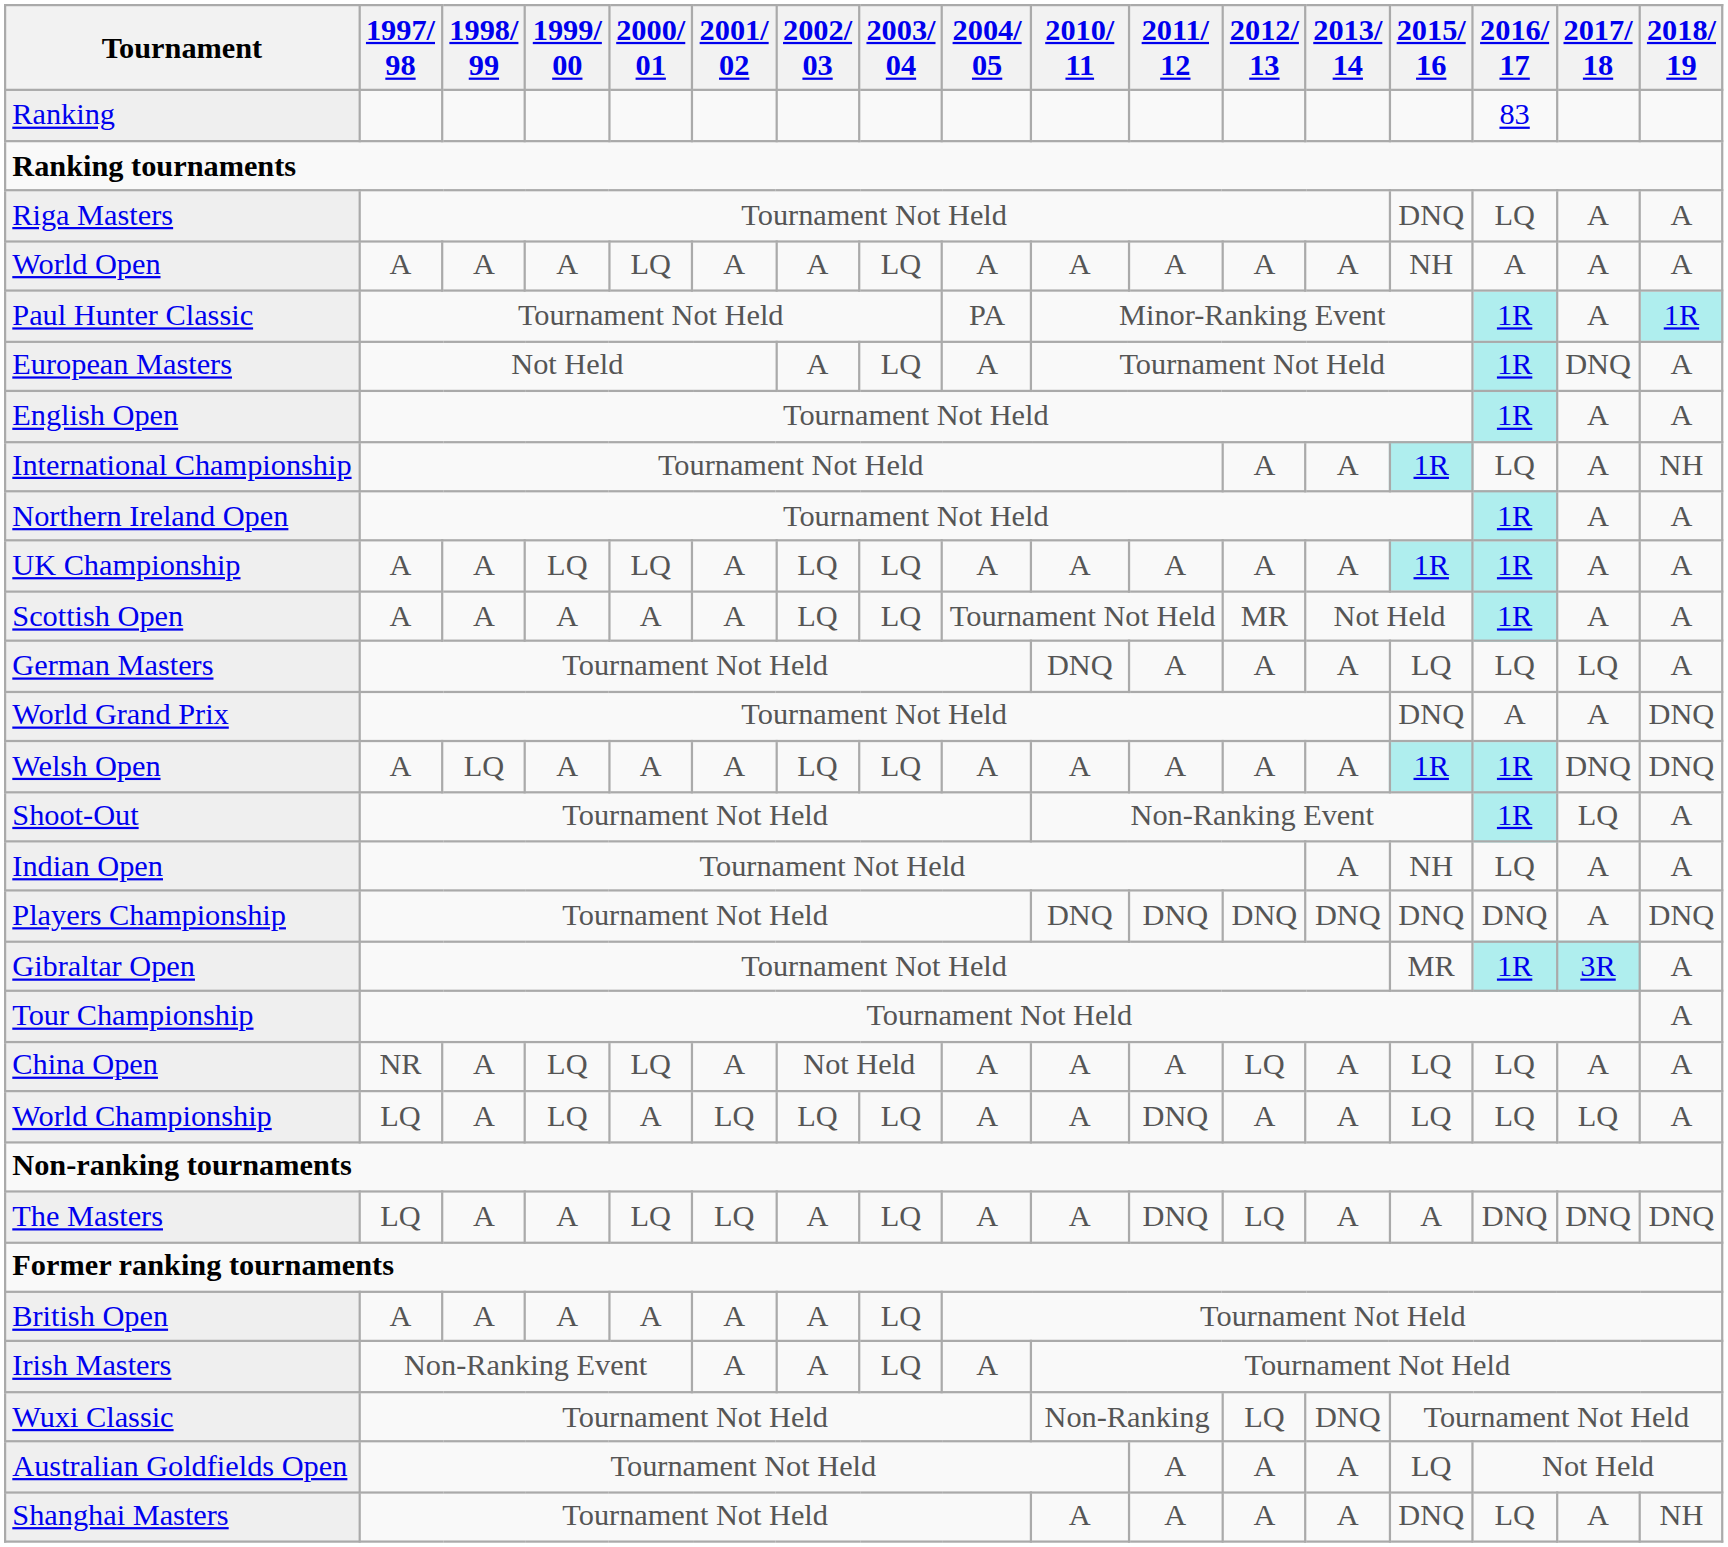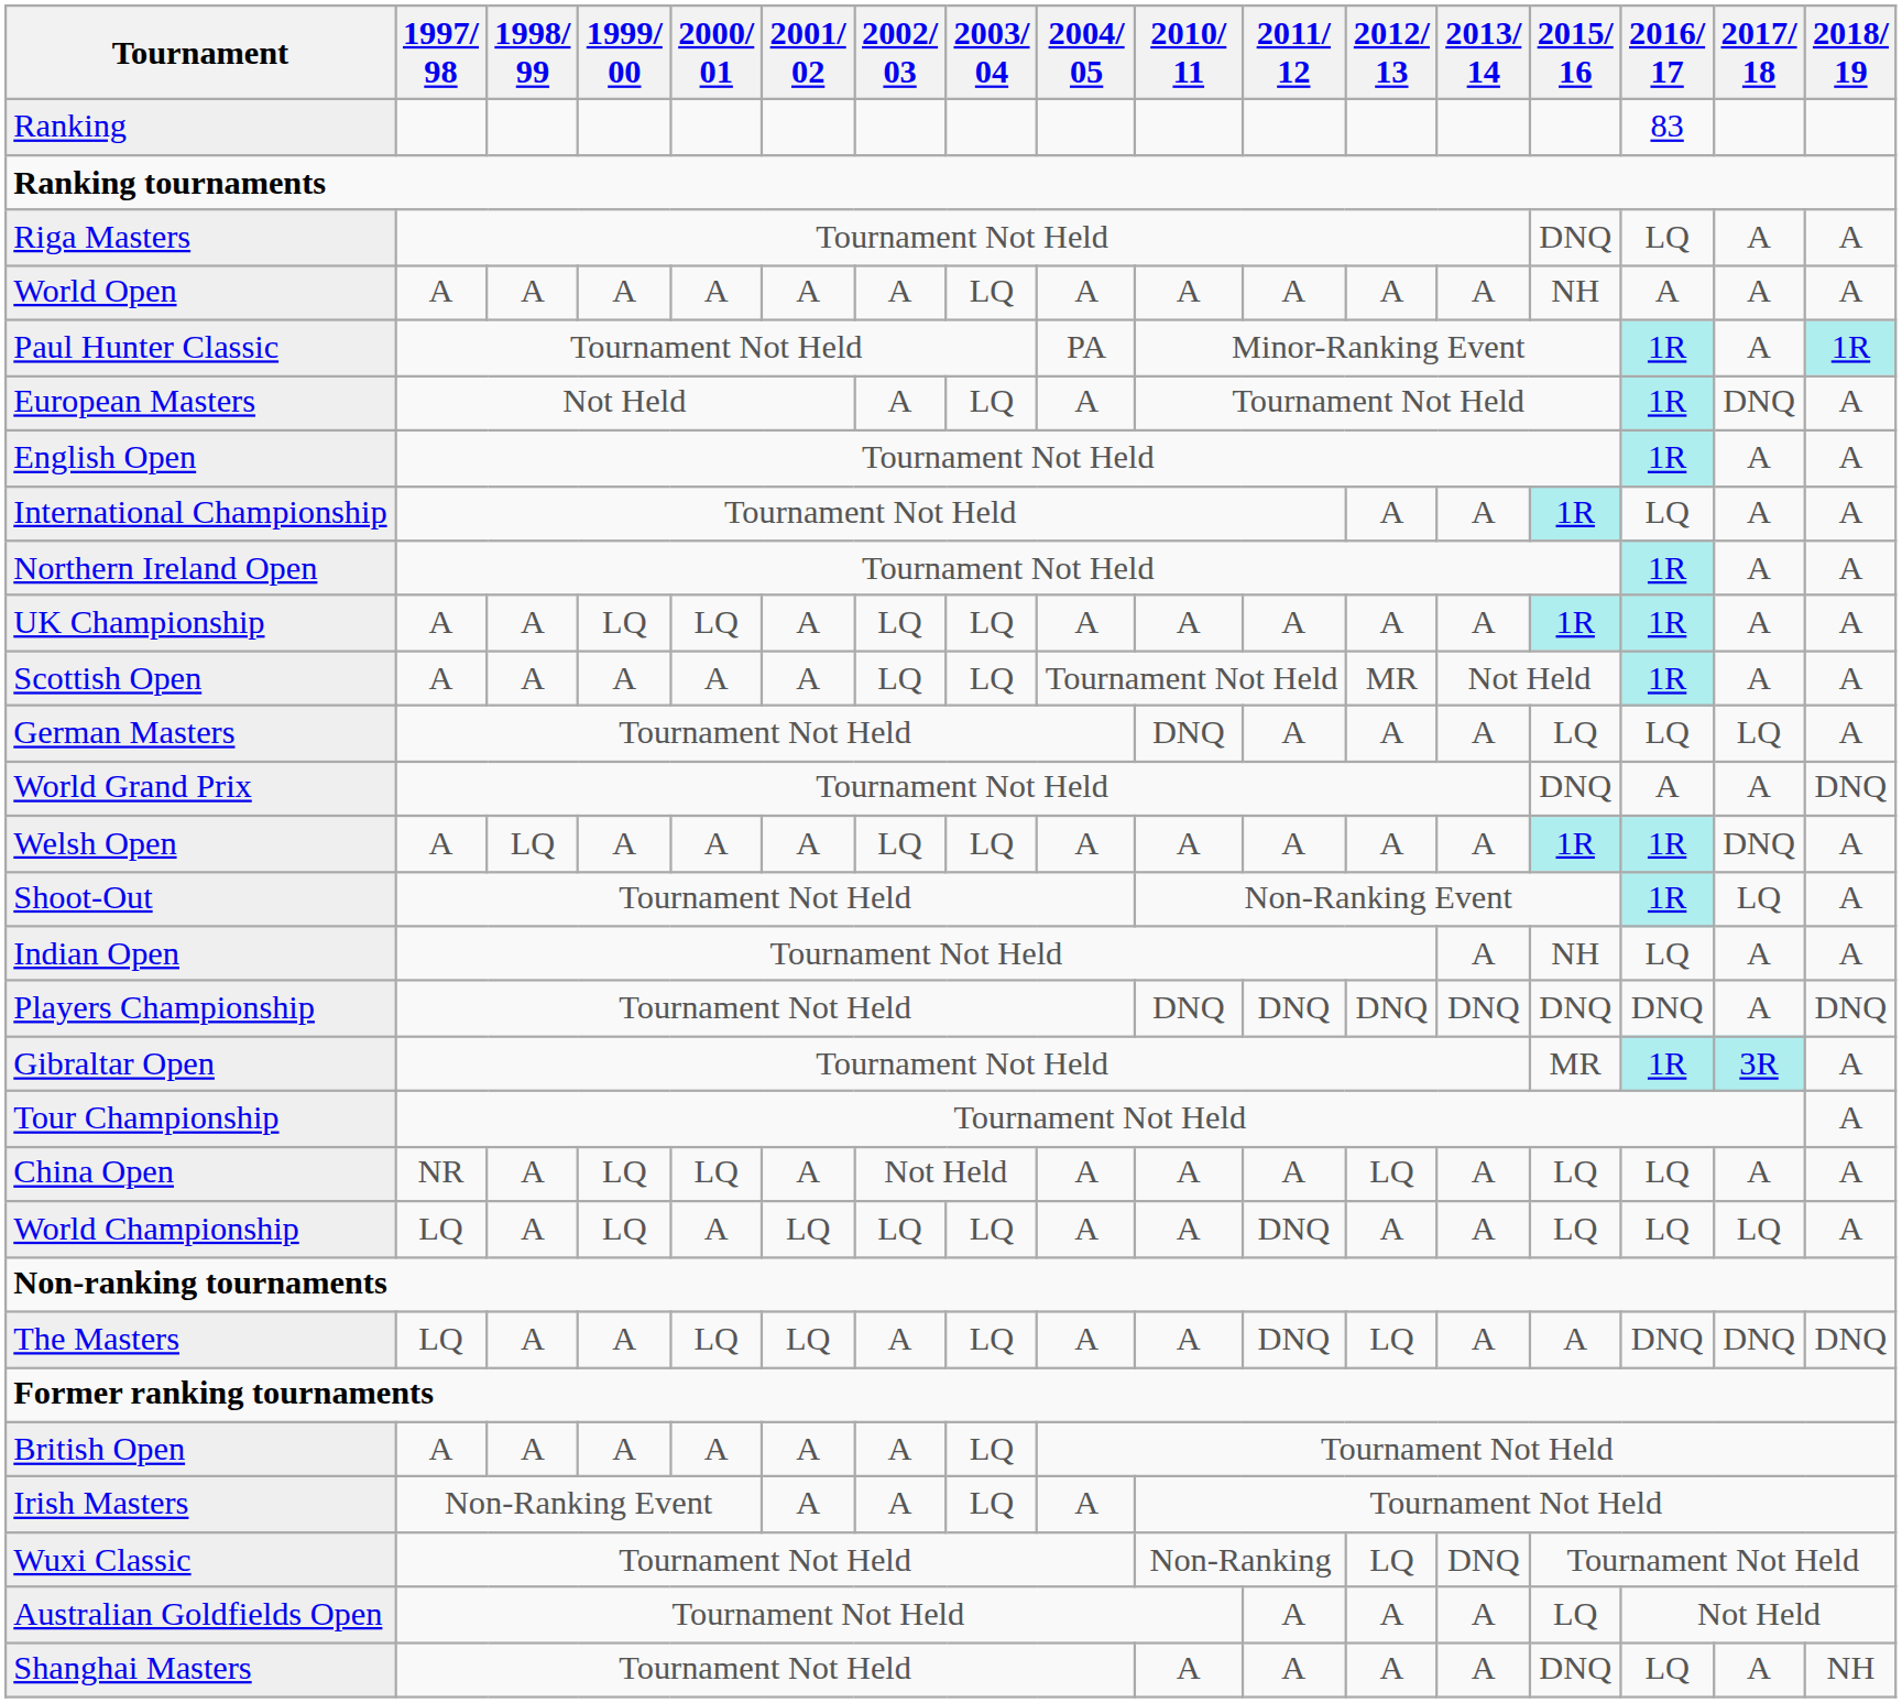World Open | 2000/ 01: LQ -> A
International Championship | 2018/ 19: NH -> A
Welsh Open | 2018/ 19: DNQ -> A
